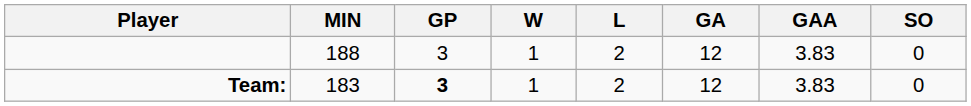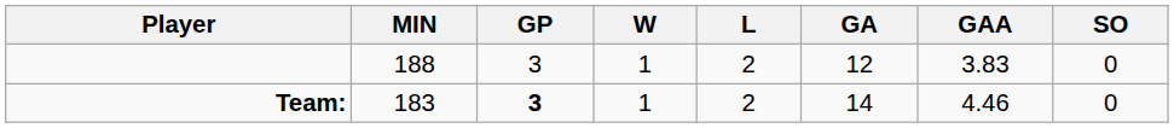Team: | GA: 12 -> 14
Team: | GAA: 3.83 -> 4.46
